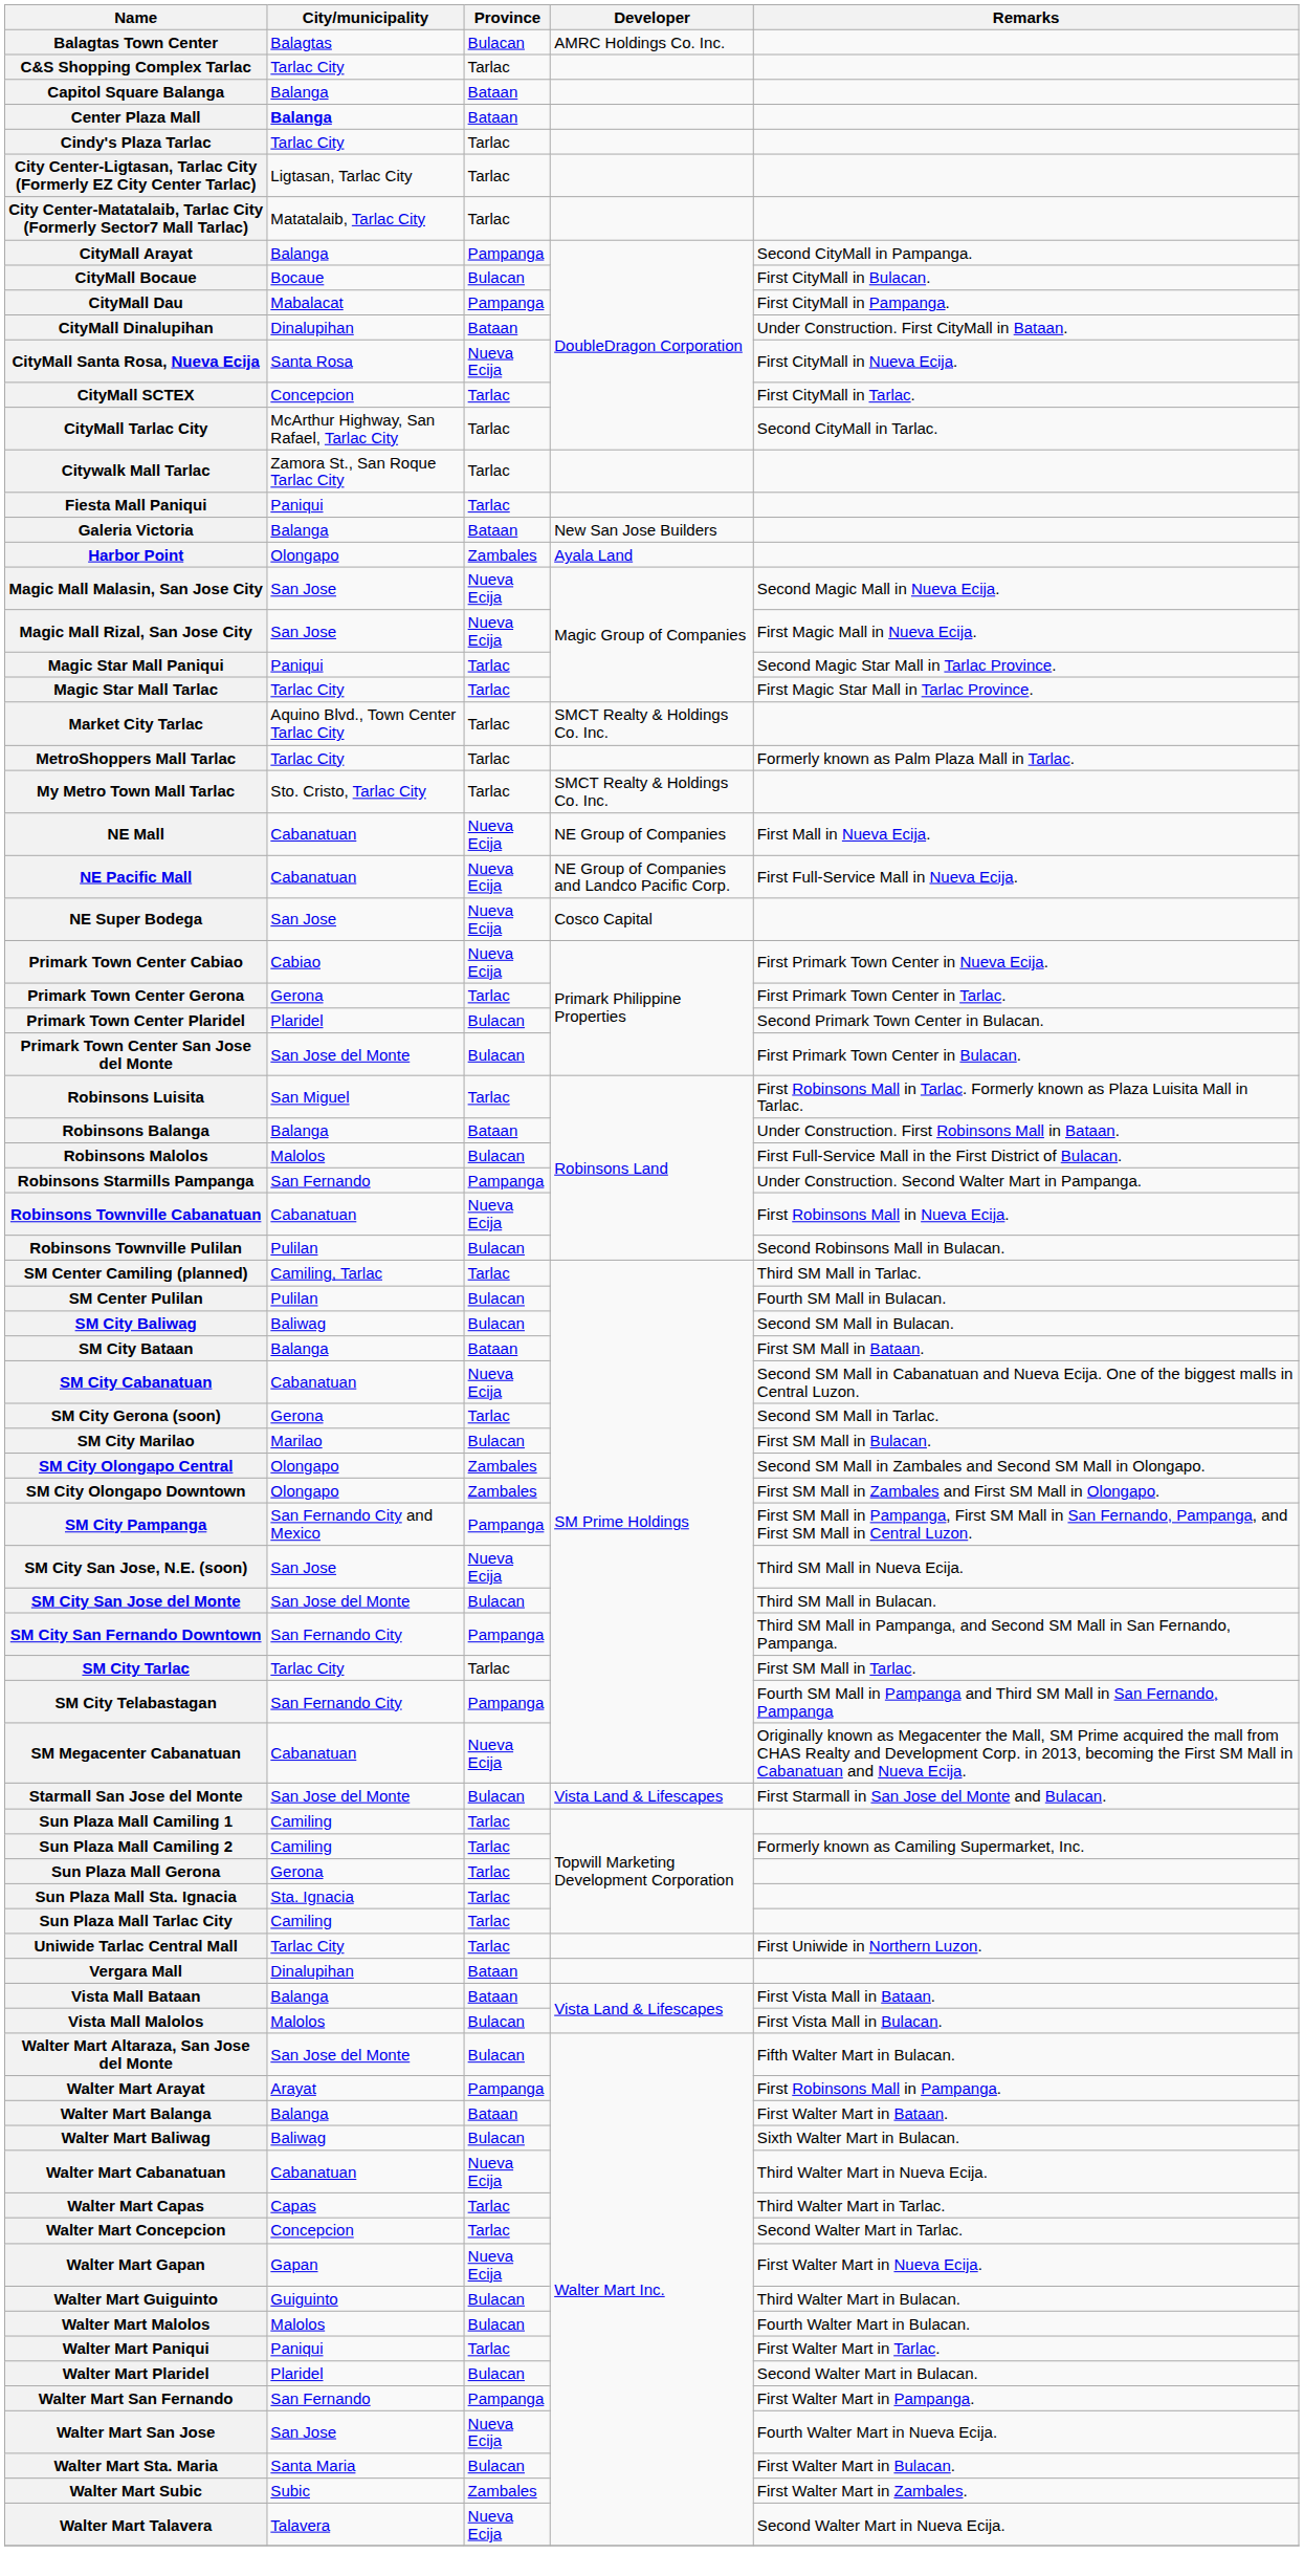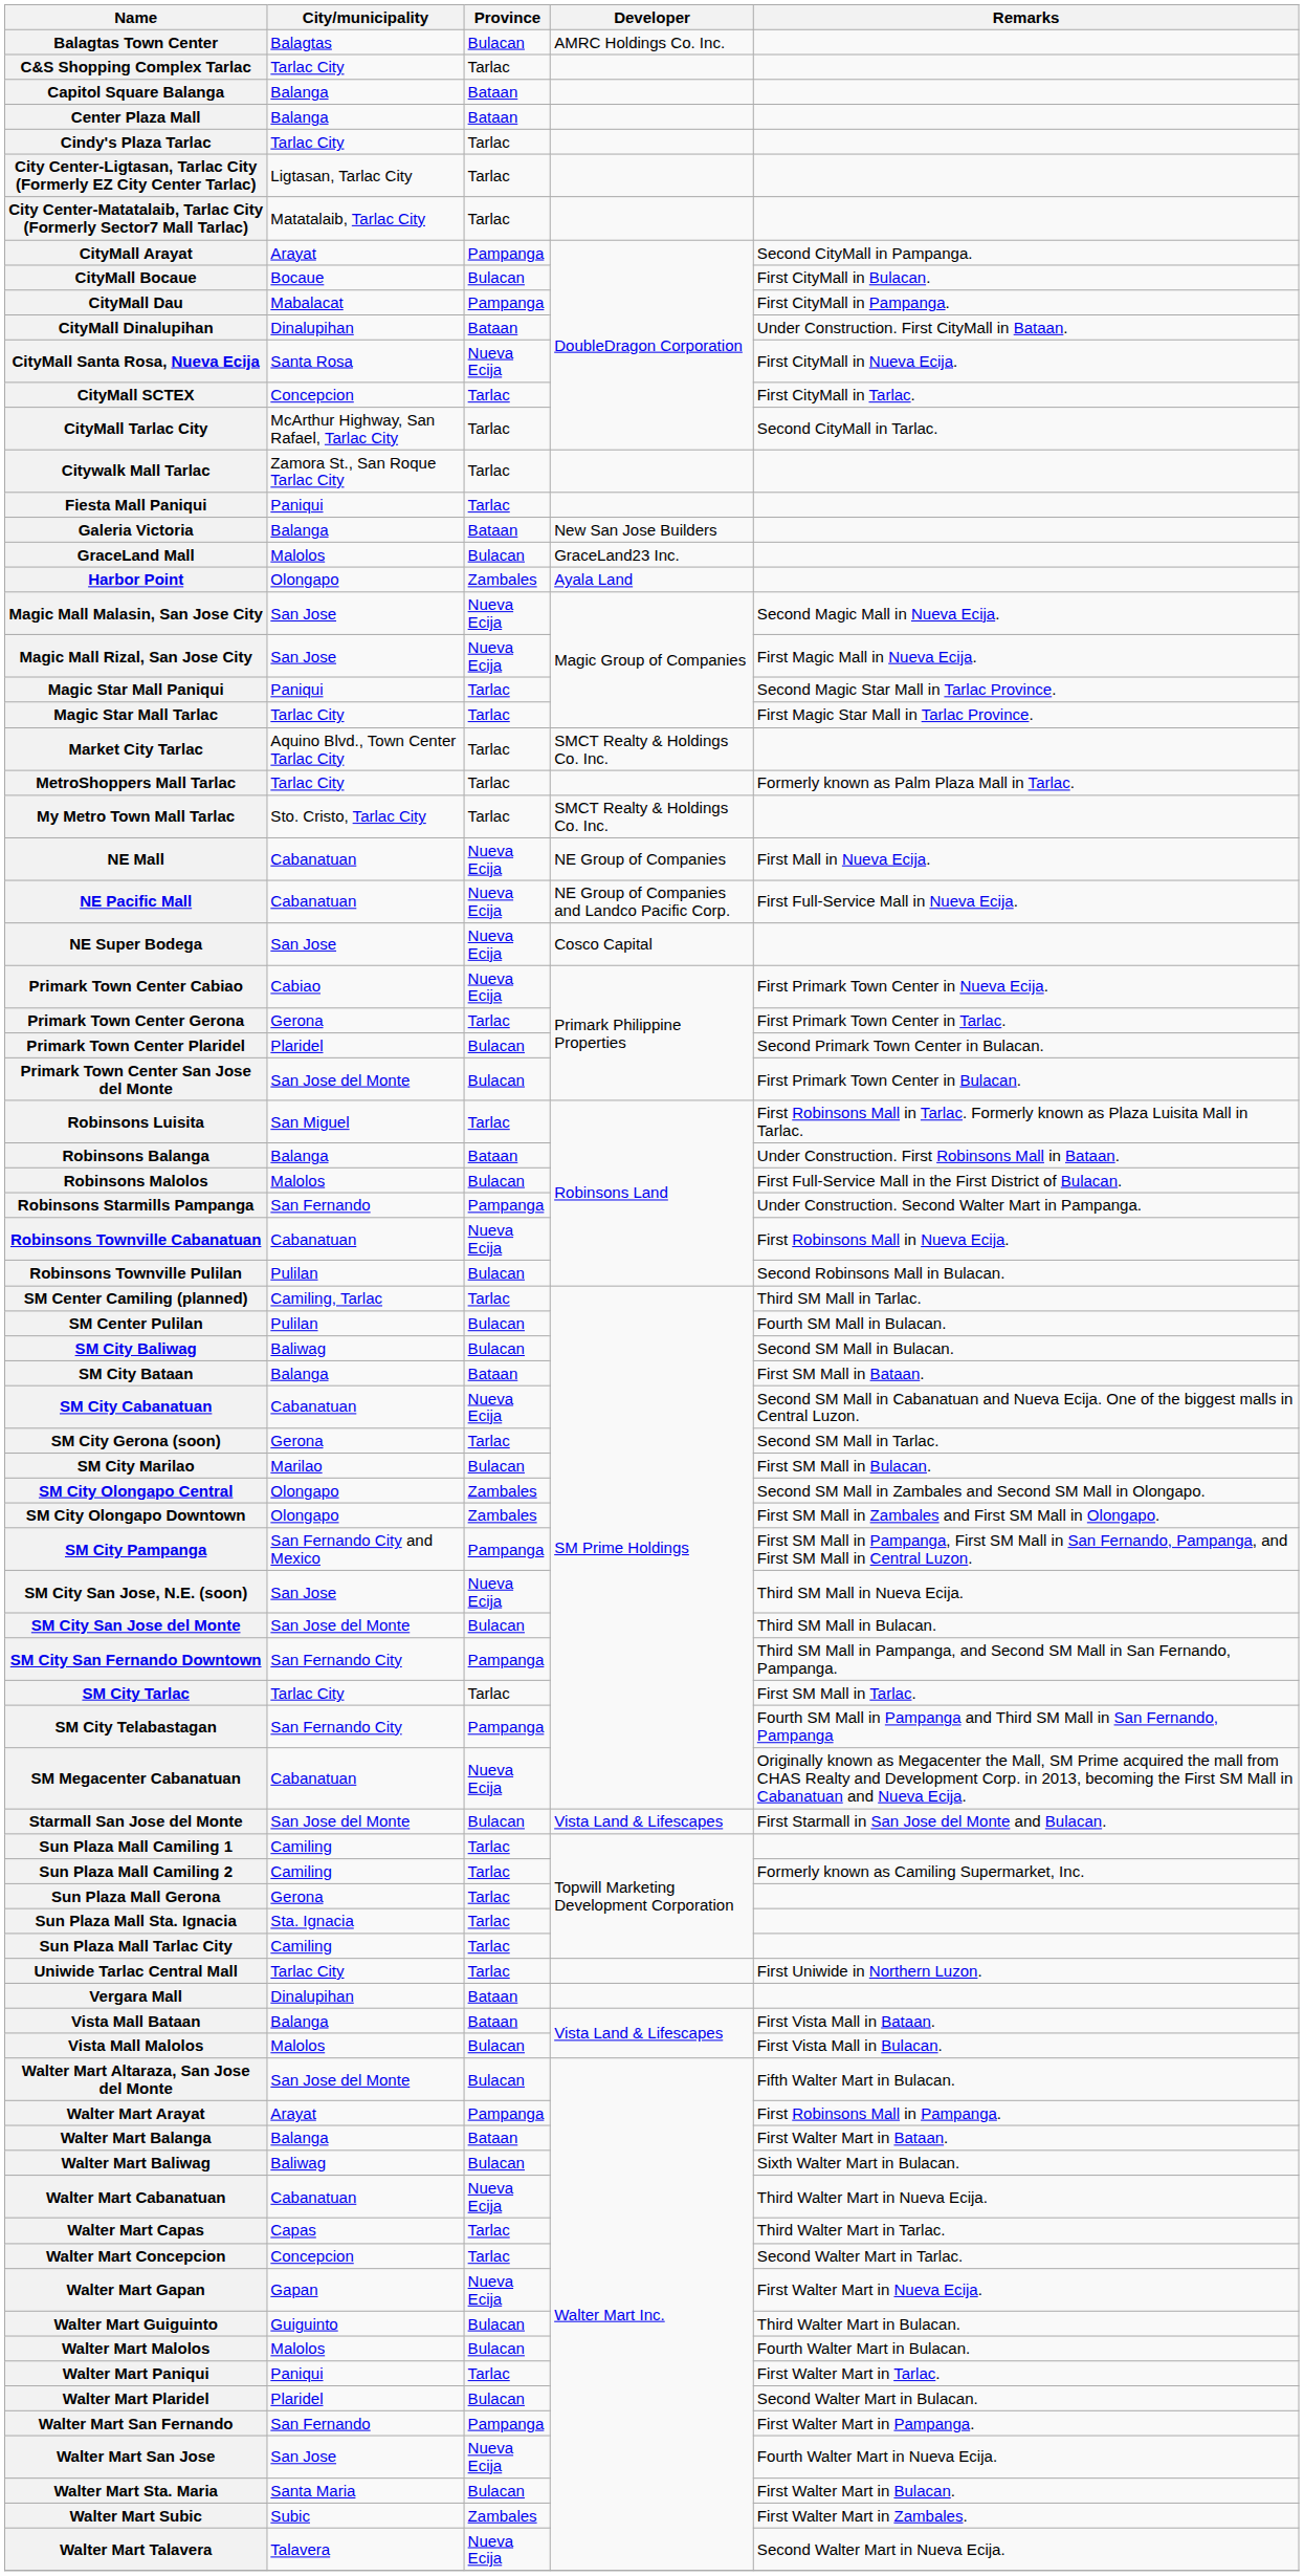Center Plaza Mall | City/municipality: bold -> normal
CityMall Arayat | City/municipality: Balanga -> Arayat
+ row: GraceLand Mall | Malolos | Bulacan | GraceLand23 Inc.
